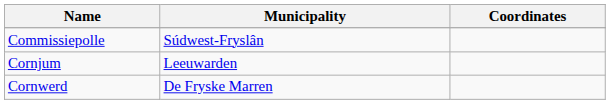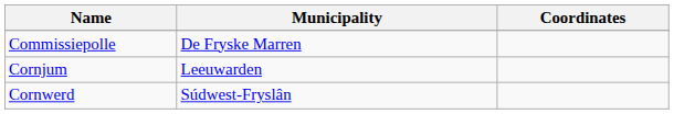Commissiepolle | Municipality: Súdwest-Fryslân -> De Fryske Marren
Cornwerd | Municipality: De Fryske Marren -> Súdwest-Fryslân
